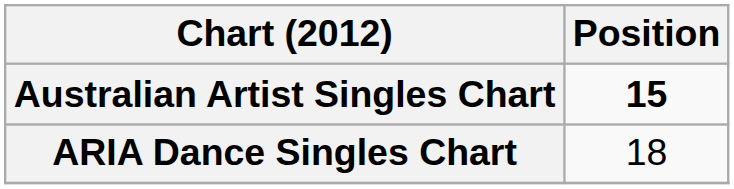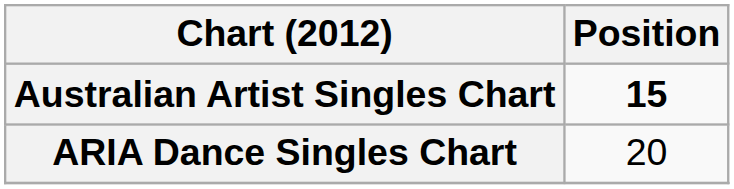ARIA Dance Singles Chart | Position: 18 -> 20
